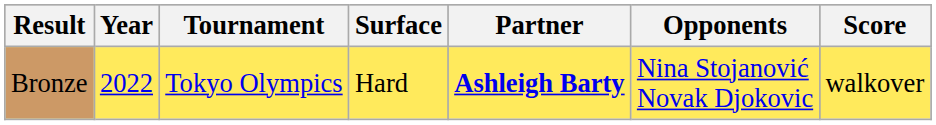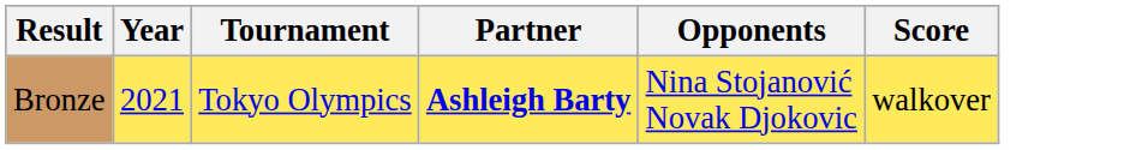- column: Surface | Hard
Bronze | Year: 2022 -> 2021
